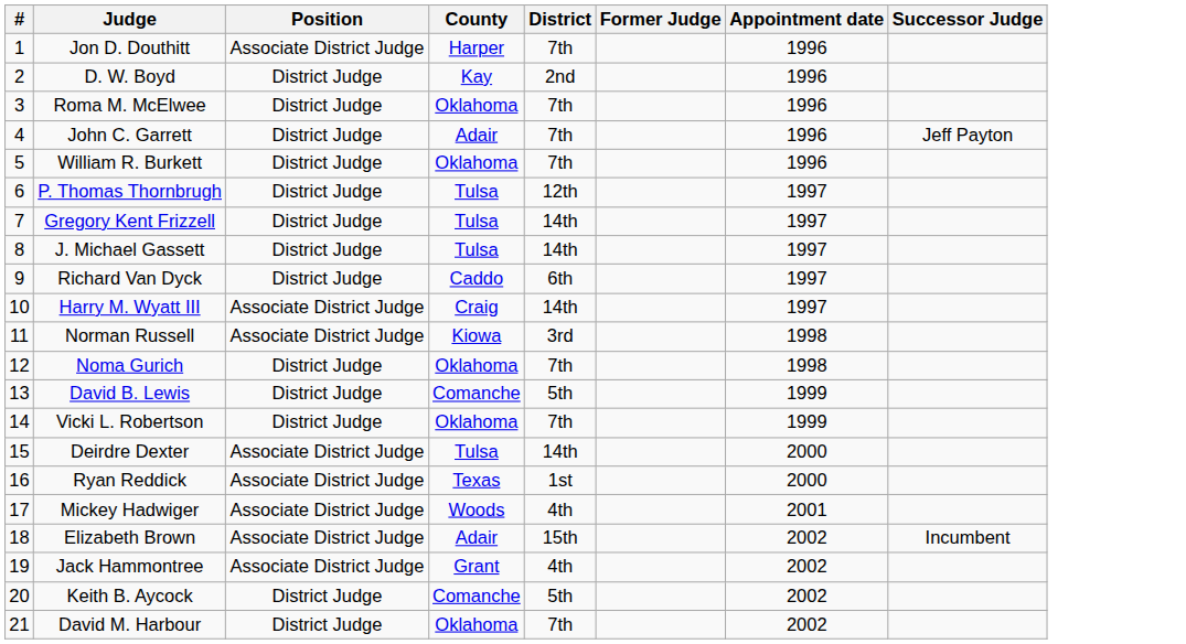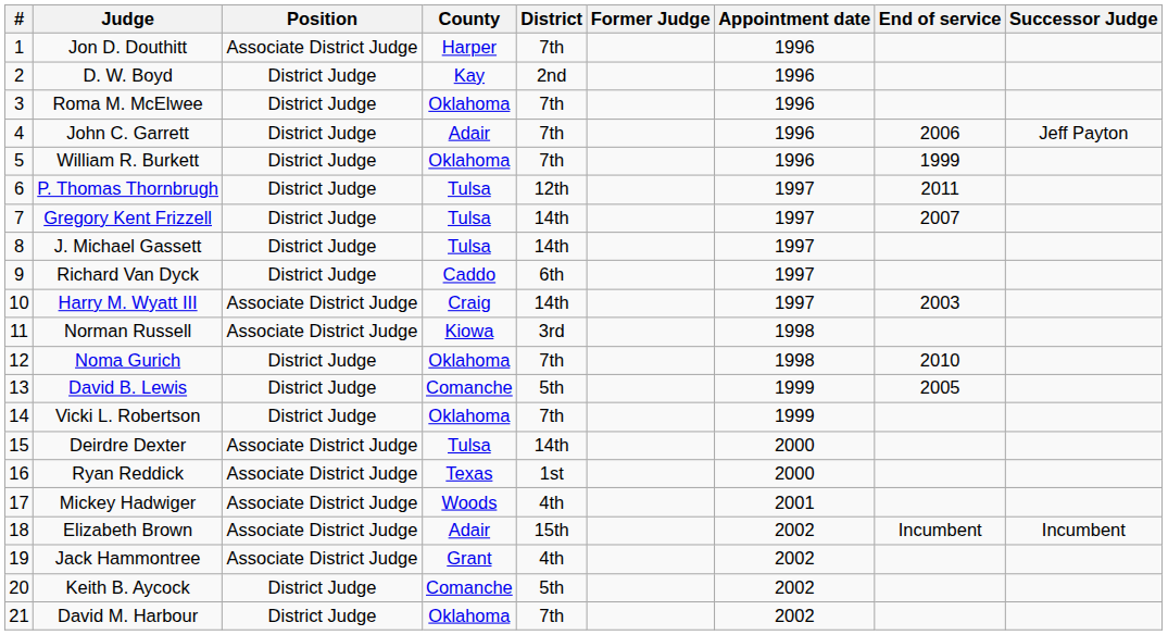+ column: End of service | 2006 | 1999 | 2011 | 2007 | 2003 | 2010 | 2005 | Incumbent
